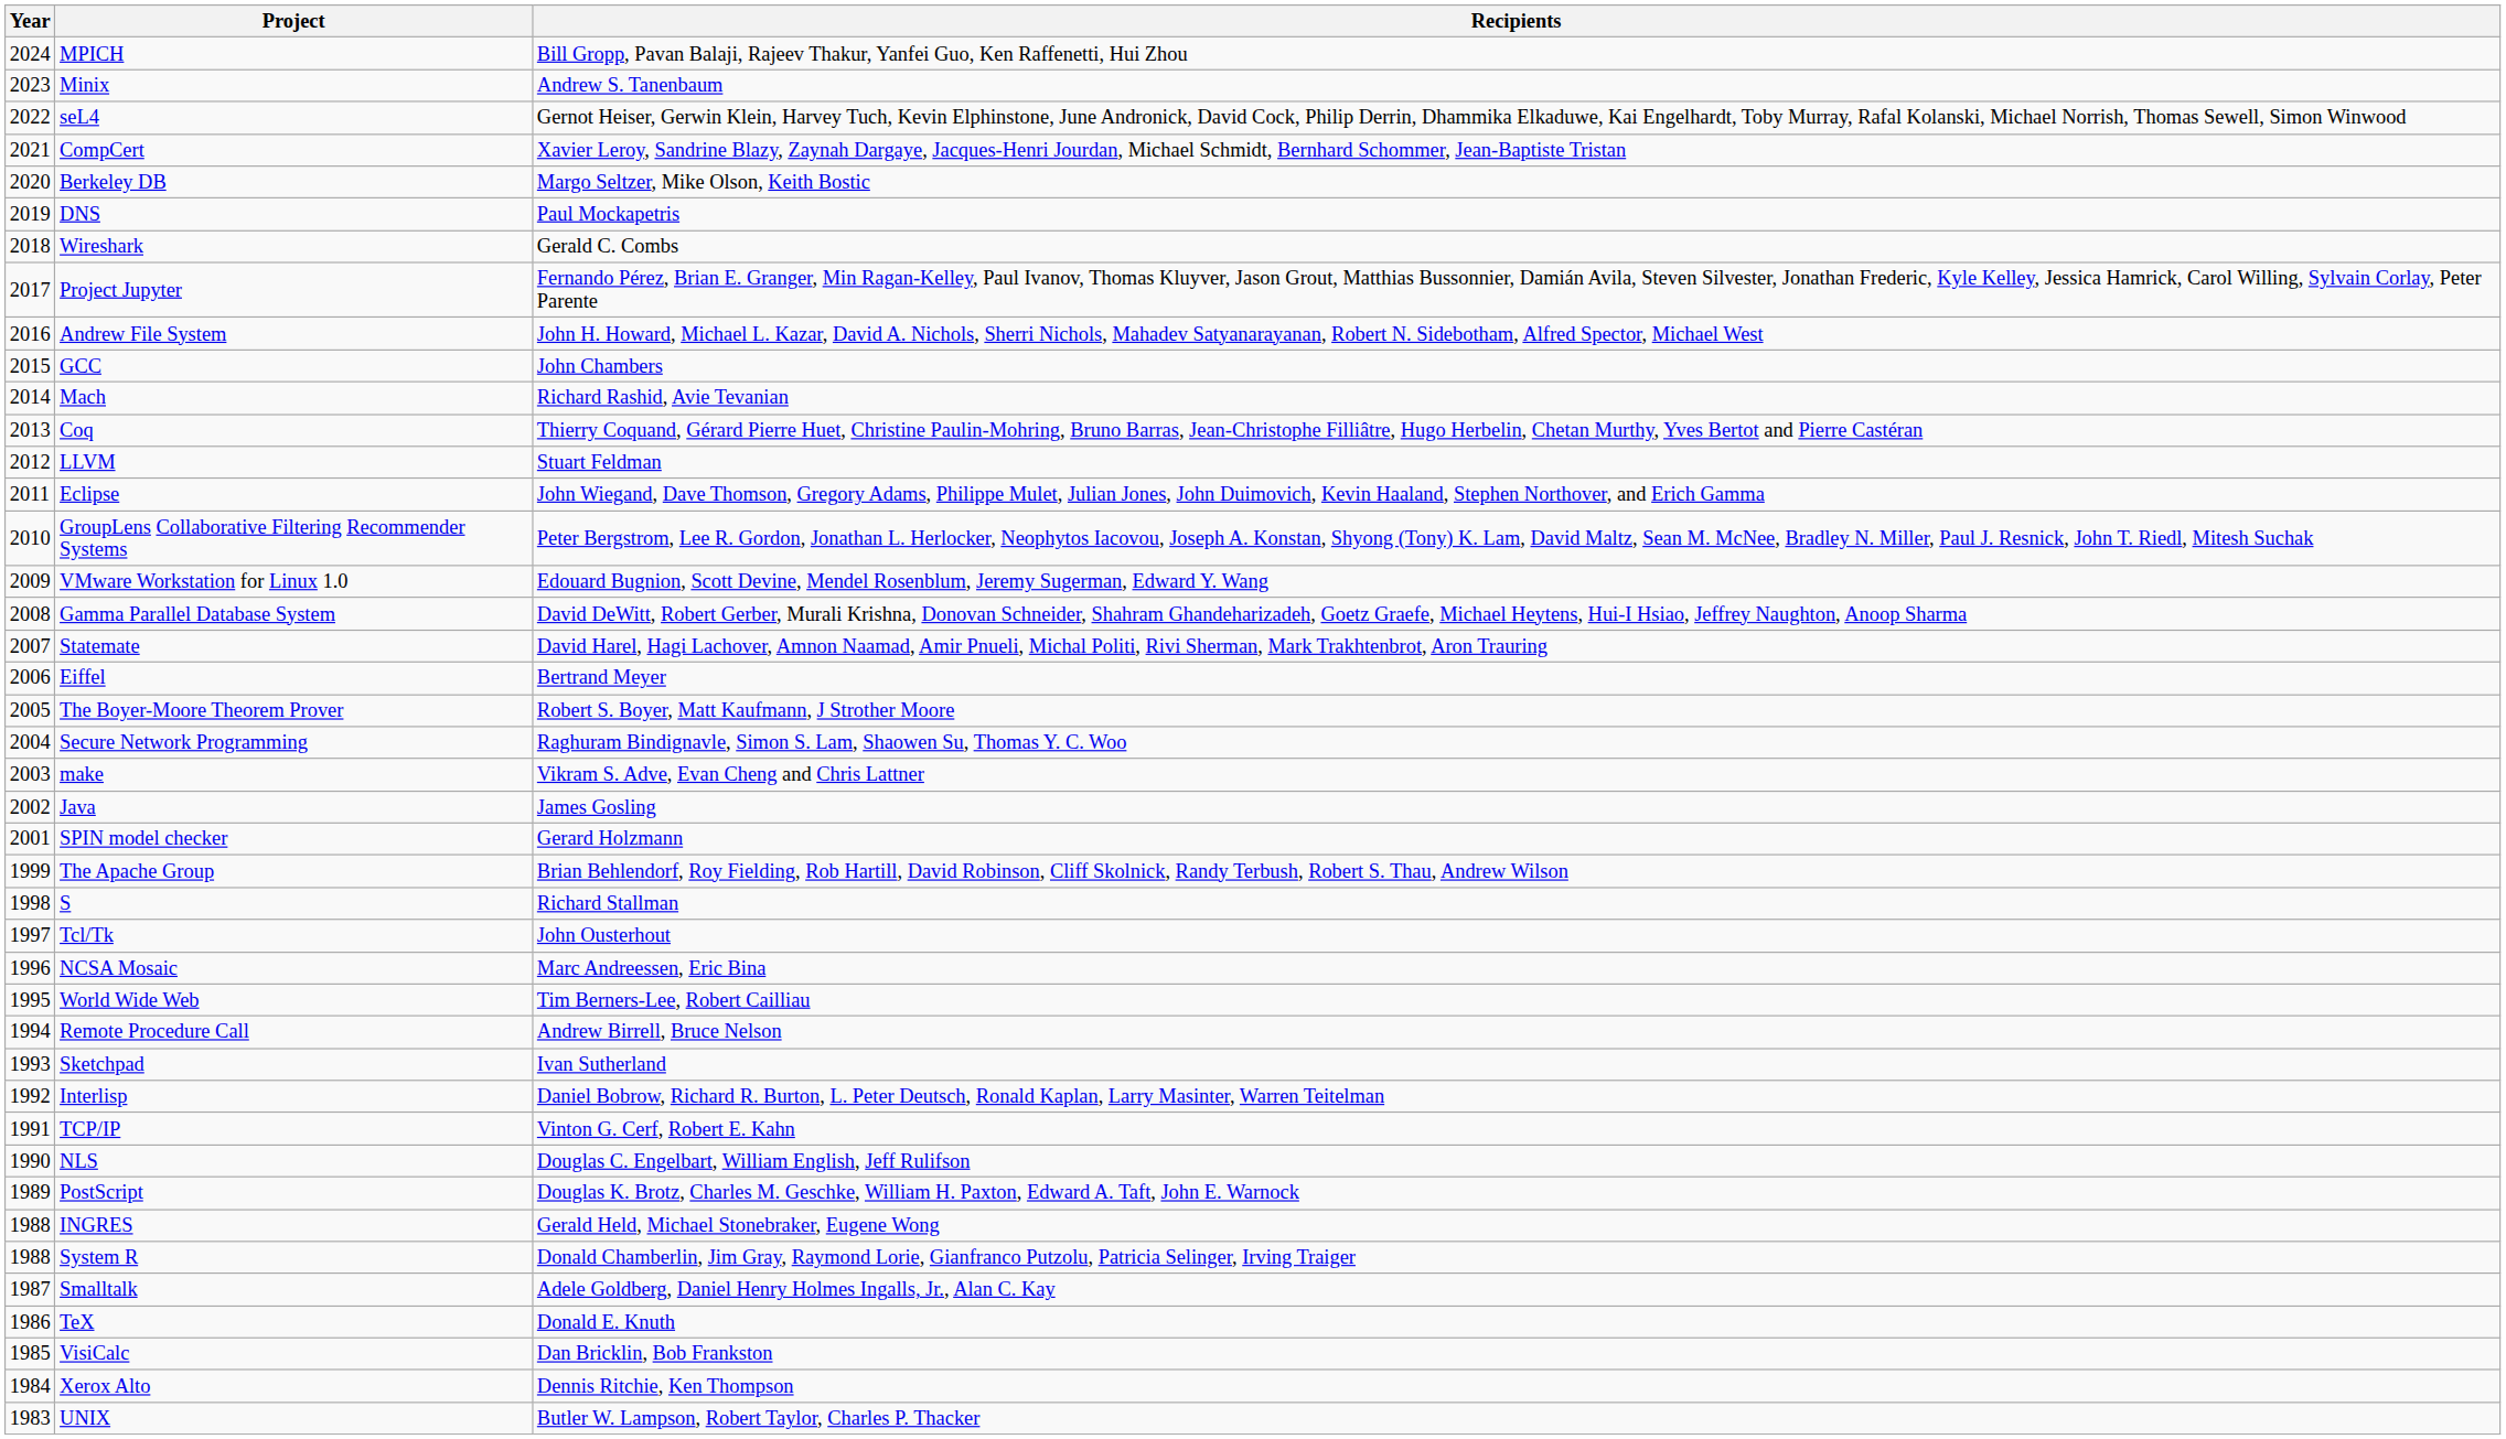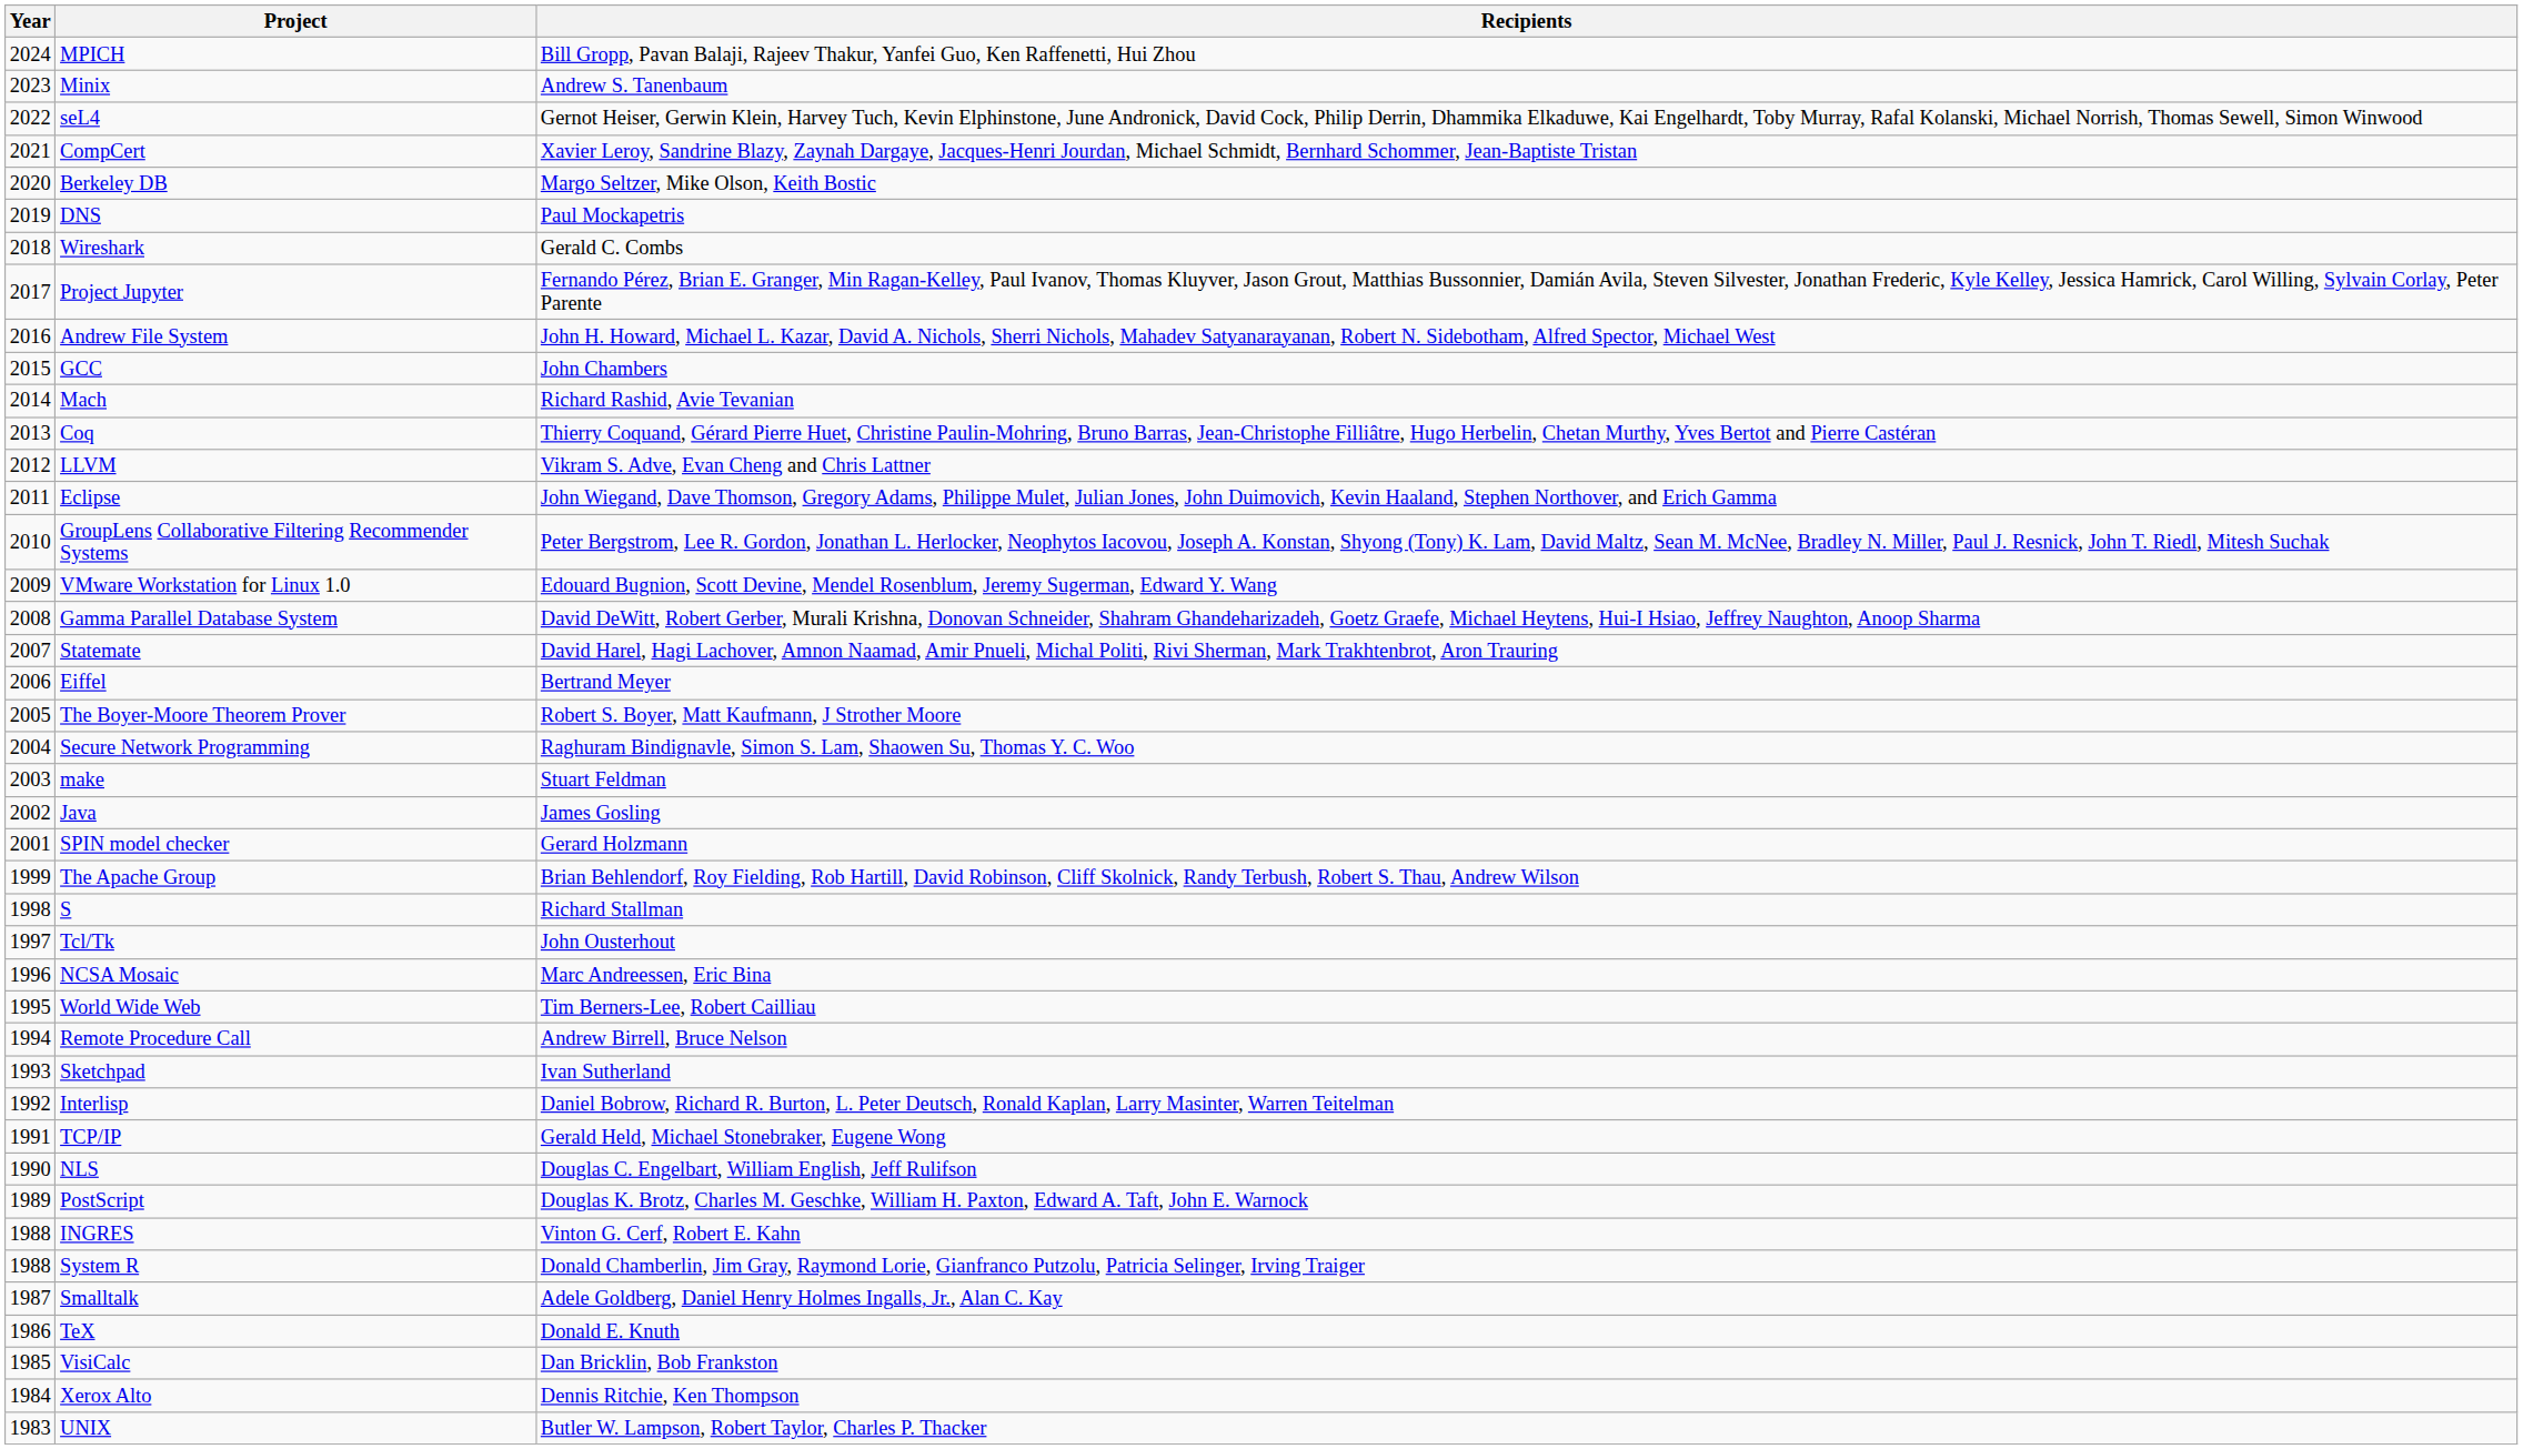LLVM | Recipients: Stuart Feldman -> Vikram S. Adve, Evan Cheng and Chris Lattner
make | Recipients: Vikram S. Adve, Evan Cheng and Chris Lattner -> Stuart Feldman
TCP/IP | Recipients: Vinton G. Cerf, Robert E. Kahn -> Gerald Held, Michael Stonebraker, Eugene Wong
INGRES | Recipients: Gerald Held, Michael Stonebraker, Eugene Wong -> Vinton G. Cerf, Robert E. Kahn
